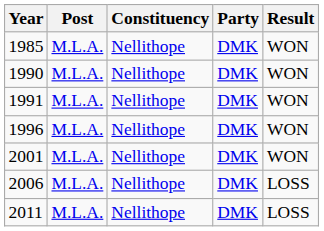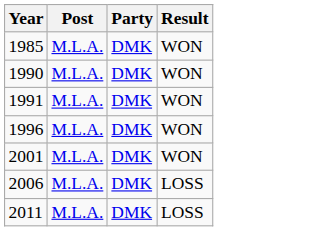- column: Constituency | Nellithope | Nellithope | Nellithope | Nellithope | Nellithope | Nellithope | Nellithope
